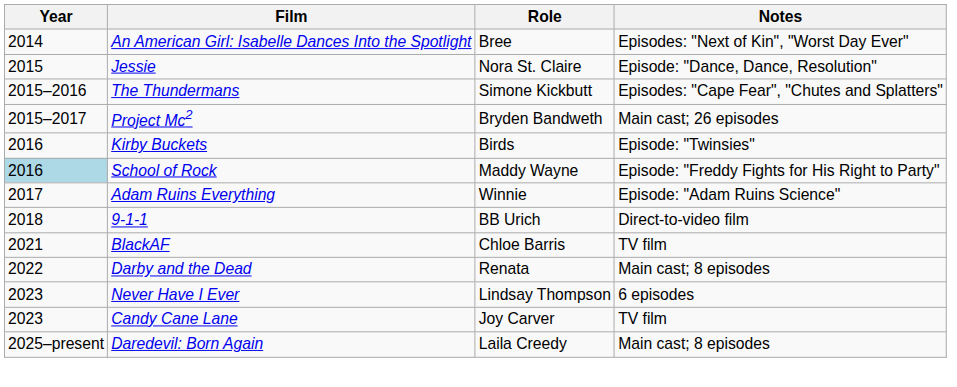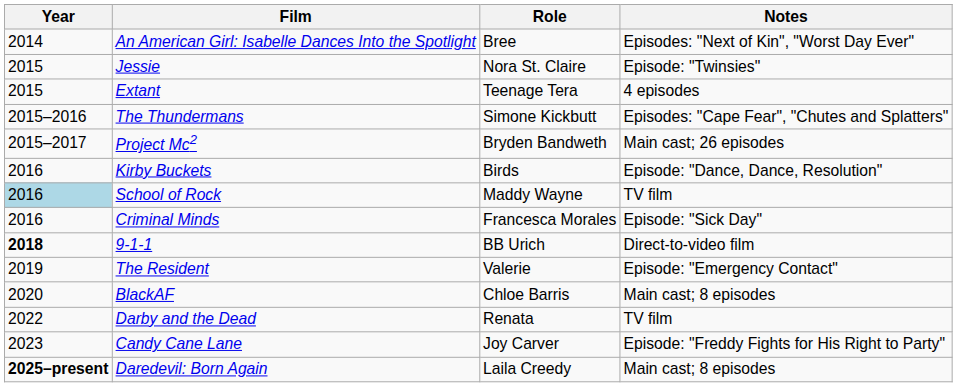Jessie | Notes: Episode: "Dance, Dance, Resolution" -> Episode: "Twinsies"
+ row: 2015 | Extant | Teenage Tera | 4 episodes
Kirby Buckets | Notes: Episode: "Twinsies" -> Episode: "Dance, Dance, Resolution"
School of Rock | Notes: Episode: "Freddy Fights for His Right to Party" -> TV film
+ row: 2016 | Criminal Minds | Francesca Morales | Episode: "Sick Day"
- row: 2017 | Adam Ruins Everything | Winnie | Episode: "Adam Ruins Science"
9-1-1 | Year: normal -> bold
+ row: 2019 | The Resident | Valerie | Episode: "Emergency Contact"
BlackAF | Year: 2021 -> 2020
BlackAF | Notes: TV film -> Main cast; 8 episodes
Darby and the Dead | Notes: Main cast; 8 episodes -> TV film
- row: 2023 | Never Have I Ever | Lindsay Thompson | 6 episodes
Candy Cane Lane | Notes: TV film -> Episode: "Freddy Fights for His Right to Party"
Daredevil: Born Again | Year: normal -> bold
